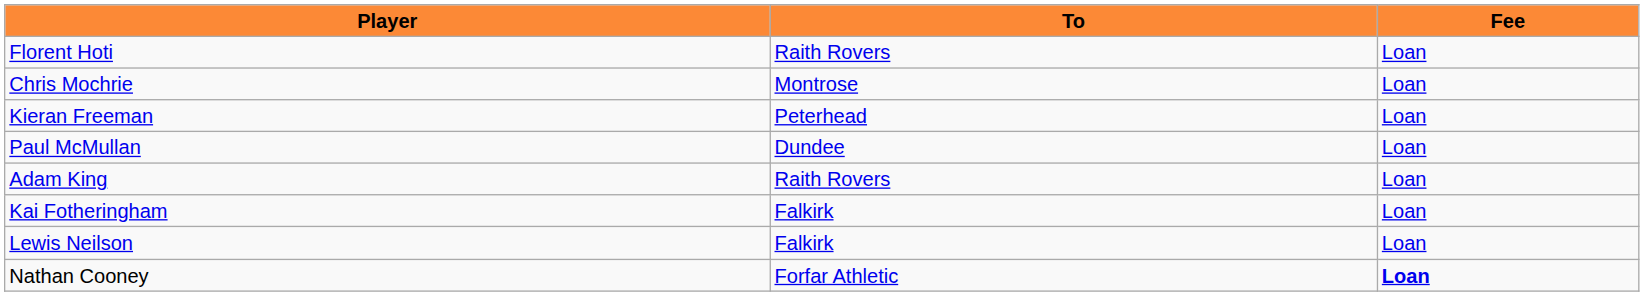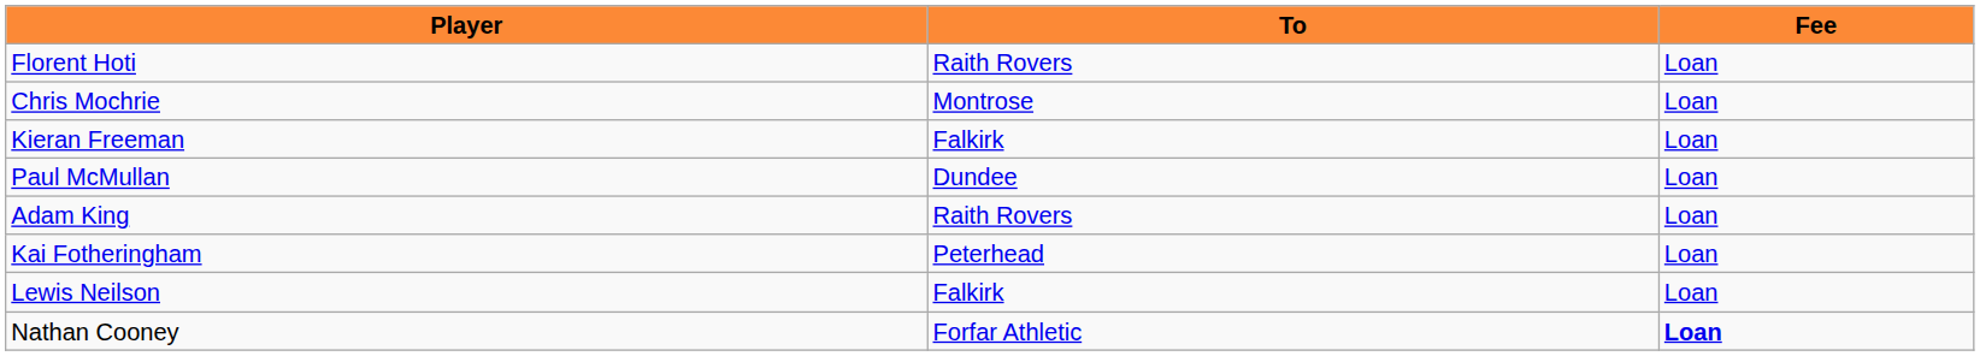Kieran Freeman | To: Peterhead -> Falkirk
Kai Fotheringham | To: Falkirk -> Peterhead
